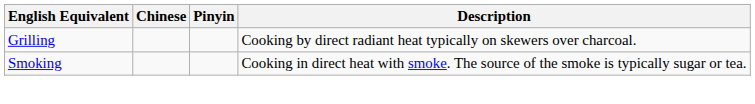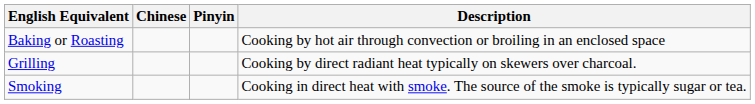+ row: Baking or Roasting | Cooking by hot air through convection or broiling in an enclosed space
